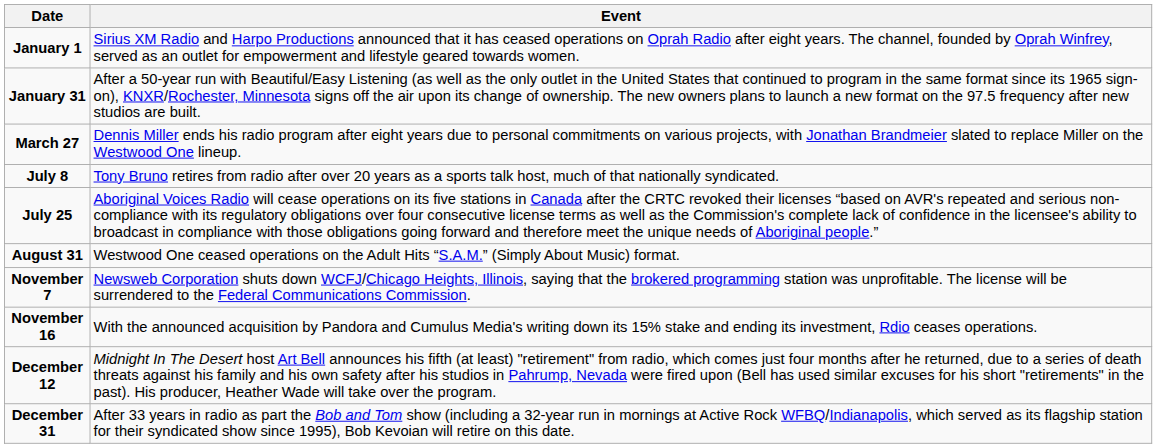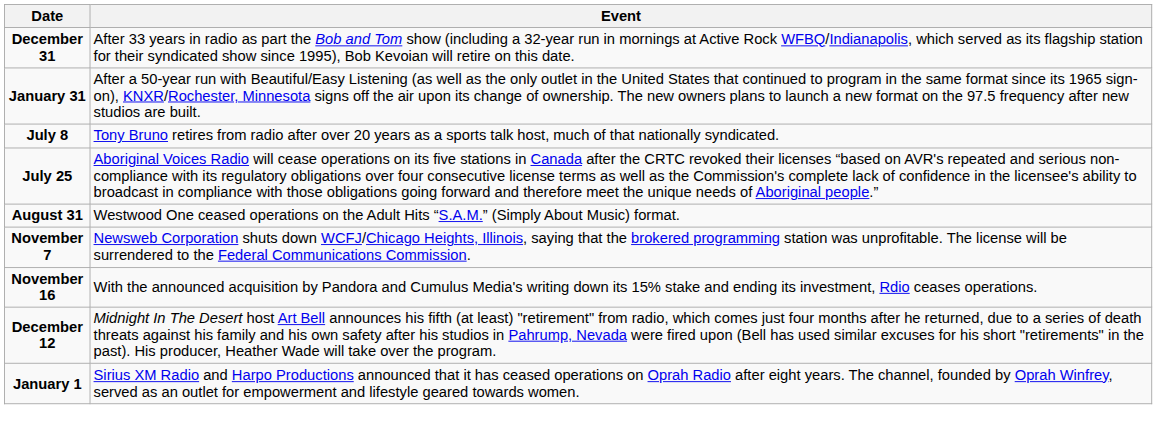rows swapped: January 1 <-> December 31
- row: March 27 | Dennis Miller ends his radio program after eight years due to personal commitments on various projects, with Jonathan Brandmeier slated to replace Miller on the Westwood One lineup.
